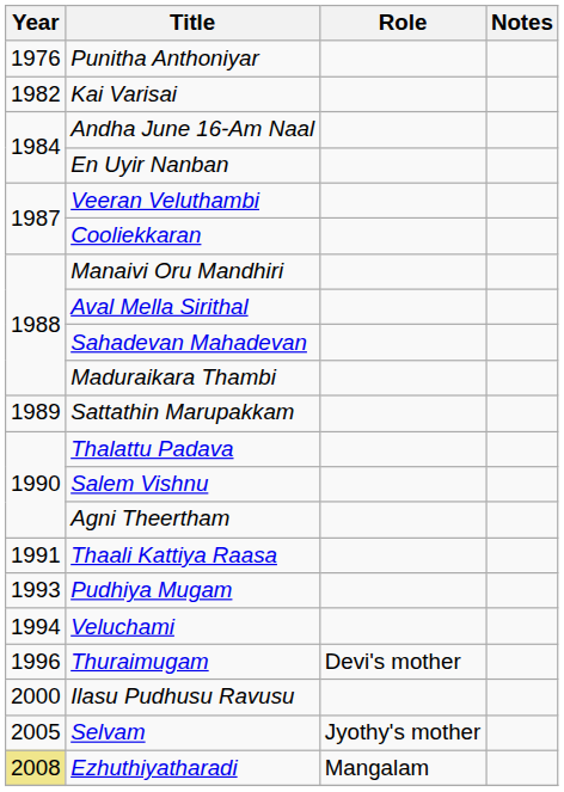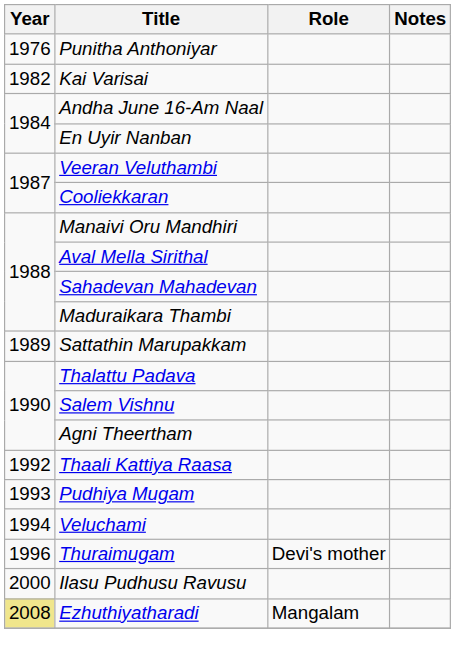Thaali Kattiya Raasa | Year: 1991 -> 1992
- row: 2005 | Selvam | Jyothy's mother
